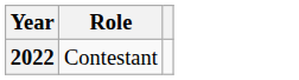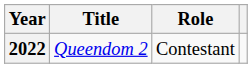+ column: Title | Queendom 2
